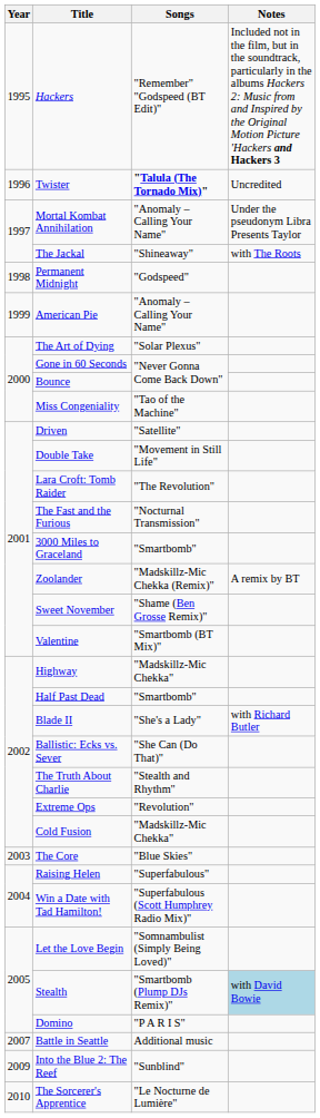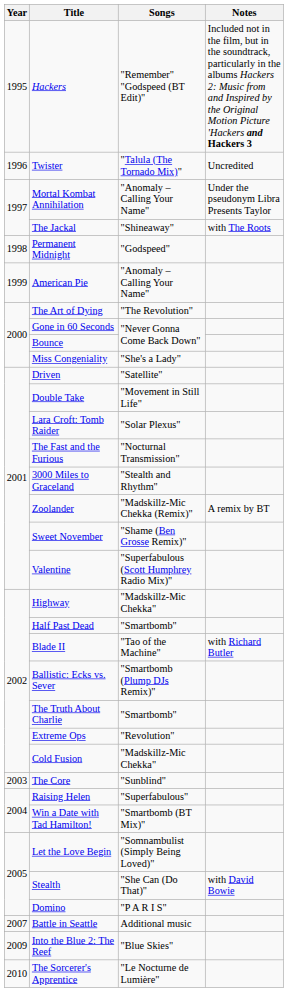Twister | Songs: bold -> normal
The Art of Dying | Songs: "Solar Plexus" -> "The Revolution"
Miss Congeniality | Songs: "Tao of the Machine" -> "She's a Lady"
Lara Croft: Tomb Raider | Songs: "The Revolution" -> "Solar Plexus"
3000 Miles to Graceland | Songs: "Smartbomb" -> "Stealth and Rhythm"
Valentine | Songs: "Smartbomb (BT Mix)" -> "Superfabulous (Scott Humphrey Radio Mix)"
Blade II | Songs: "She's a Lady" -> "Tao of the Machine"
Ballistic: Ecks vs. Sever | Songs: "She Can (Do That)" -> "Smartbomb (Plump DJs Remix)"
The Truth About Charlie | Songs: "Stealth and Rhythm" -> "Smartbomb"
The Core | Songs: "Blue Skies" -> "Sunblind"
Win a Date with Tad Hamilton! | Songs: "Superfabulous (Scott Humphrey Radio Mix)" -> "Smartbomb (BT Mix)"
Stealth | Songs: "Smartbomb (Plump DJs Remix)" -> "She Can (Do That)"
Stealth | Notes: lightblue background -> no background
Into the Blue 2: The Reef | Songs: "Sunblind" -> "Blue Skies"
